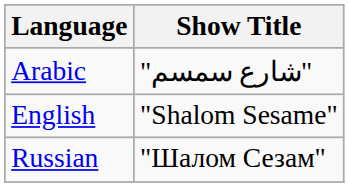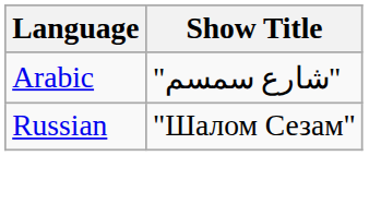- row: English | "Shalom Sesame"
